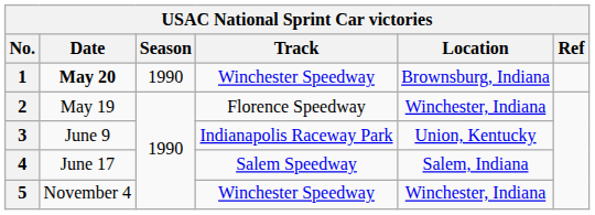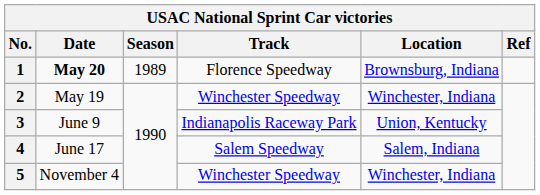1 | Season: 1990 -> 1989
1 | Track: Winchester Speedway -> Florence Speedway
2 | Track: Florence Speedway -> Winchester Speedway
